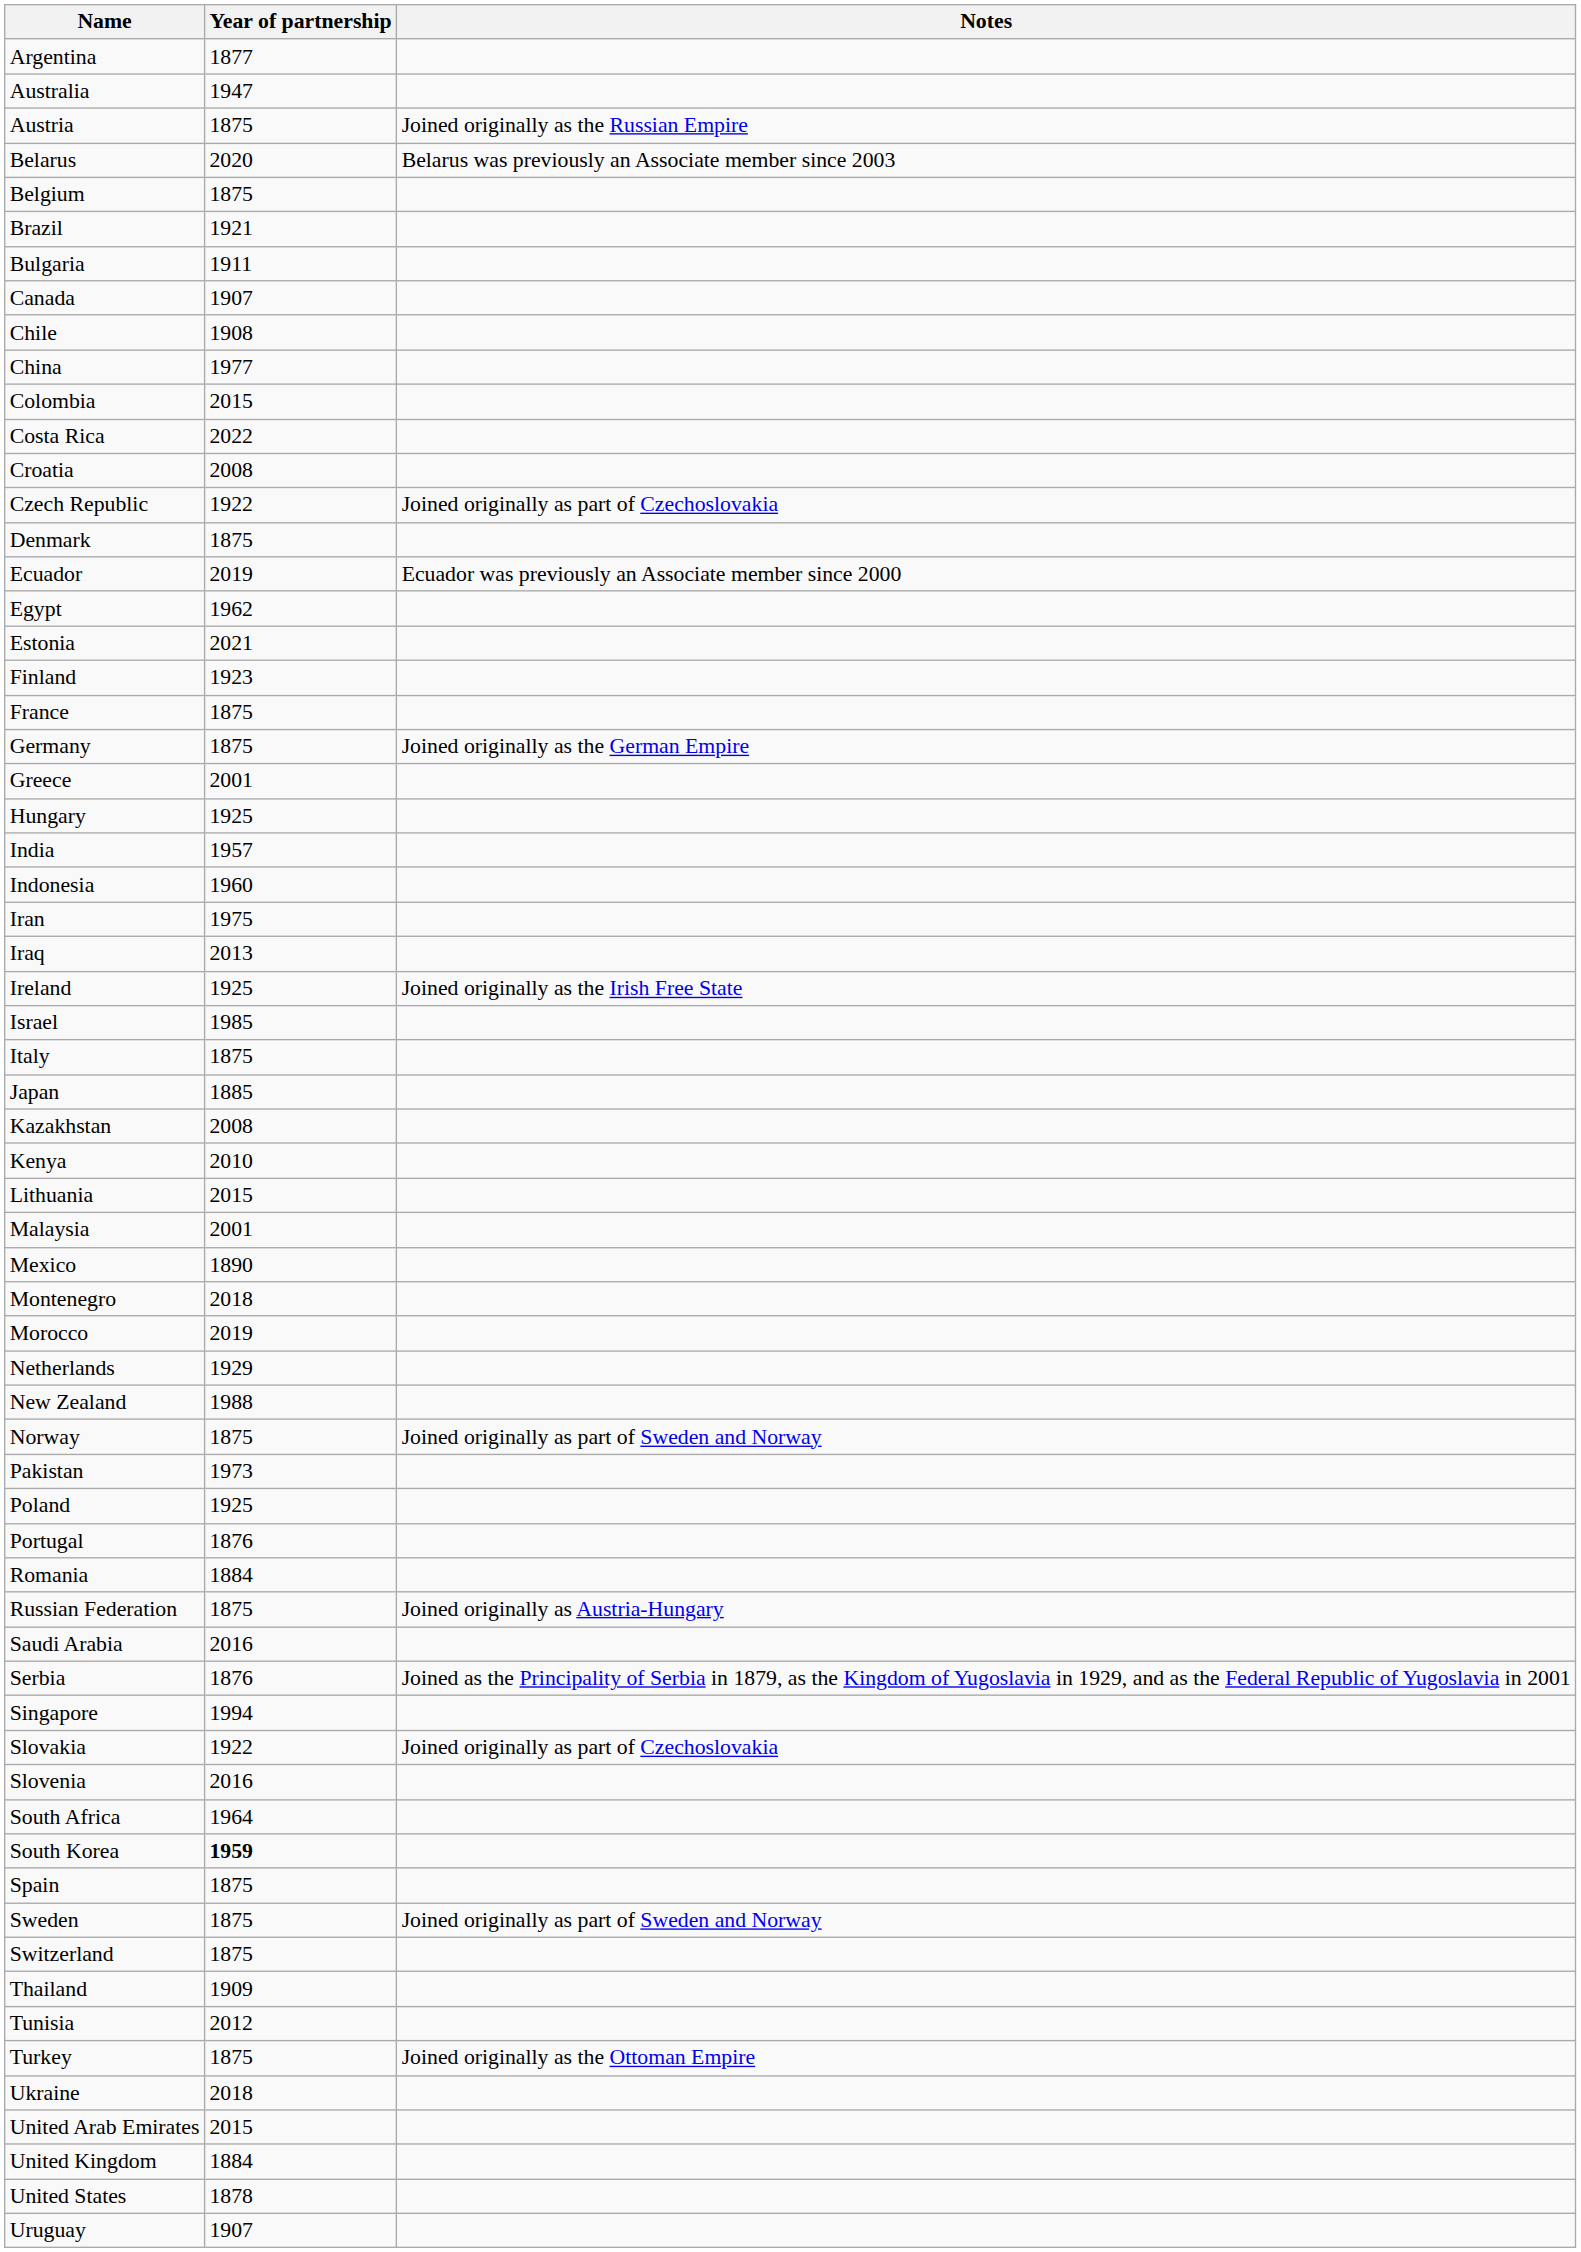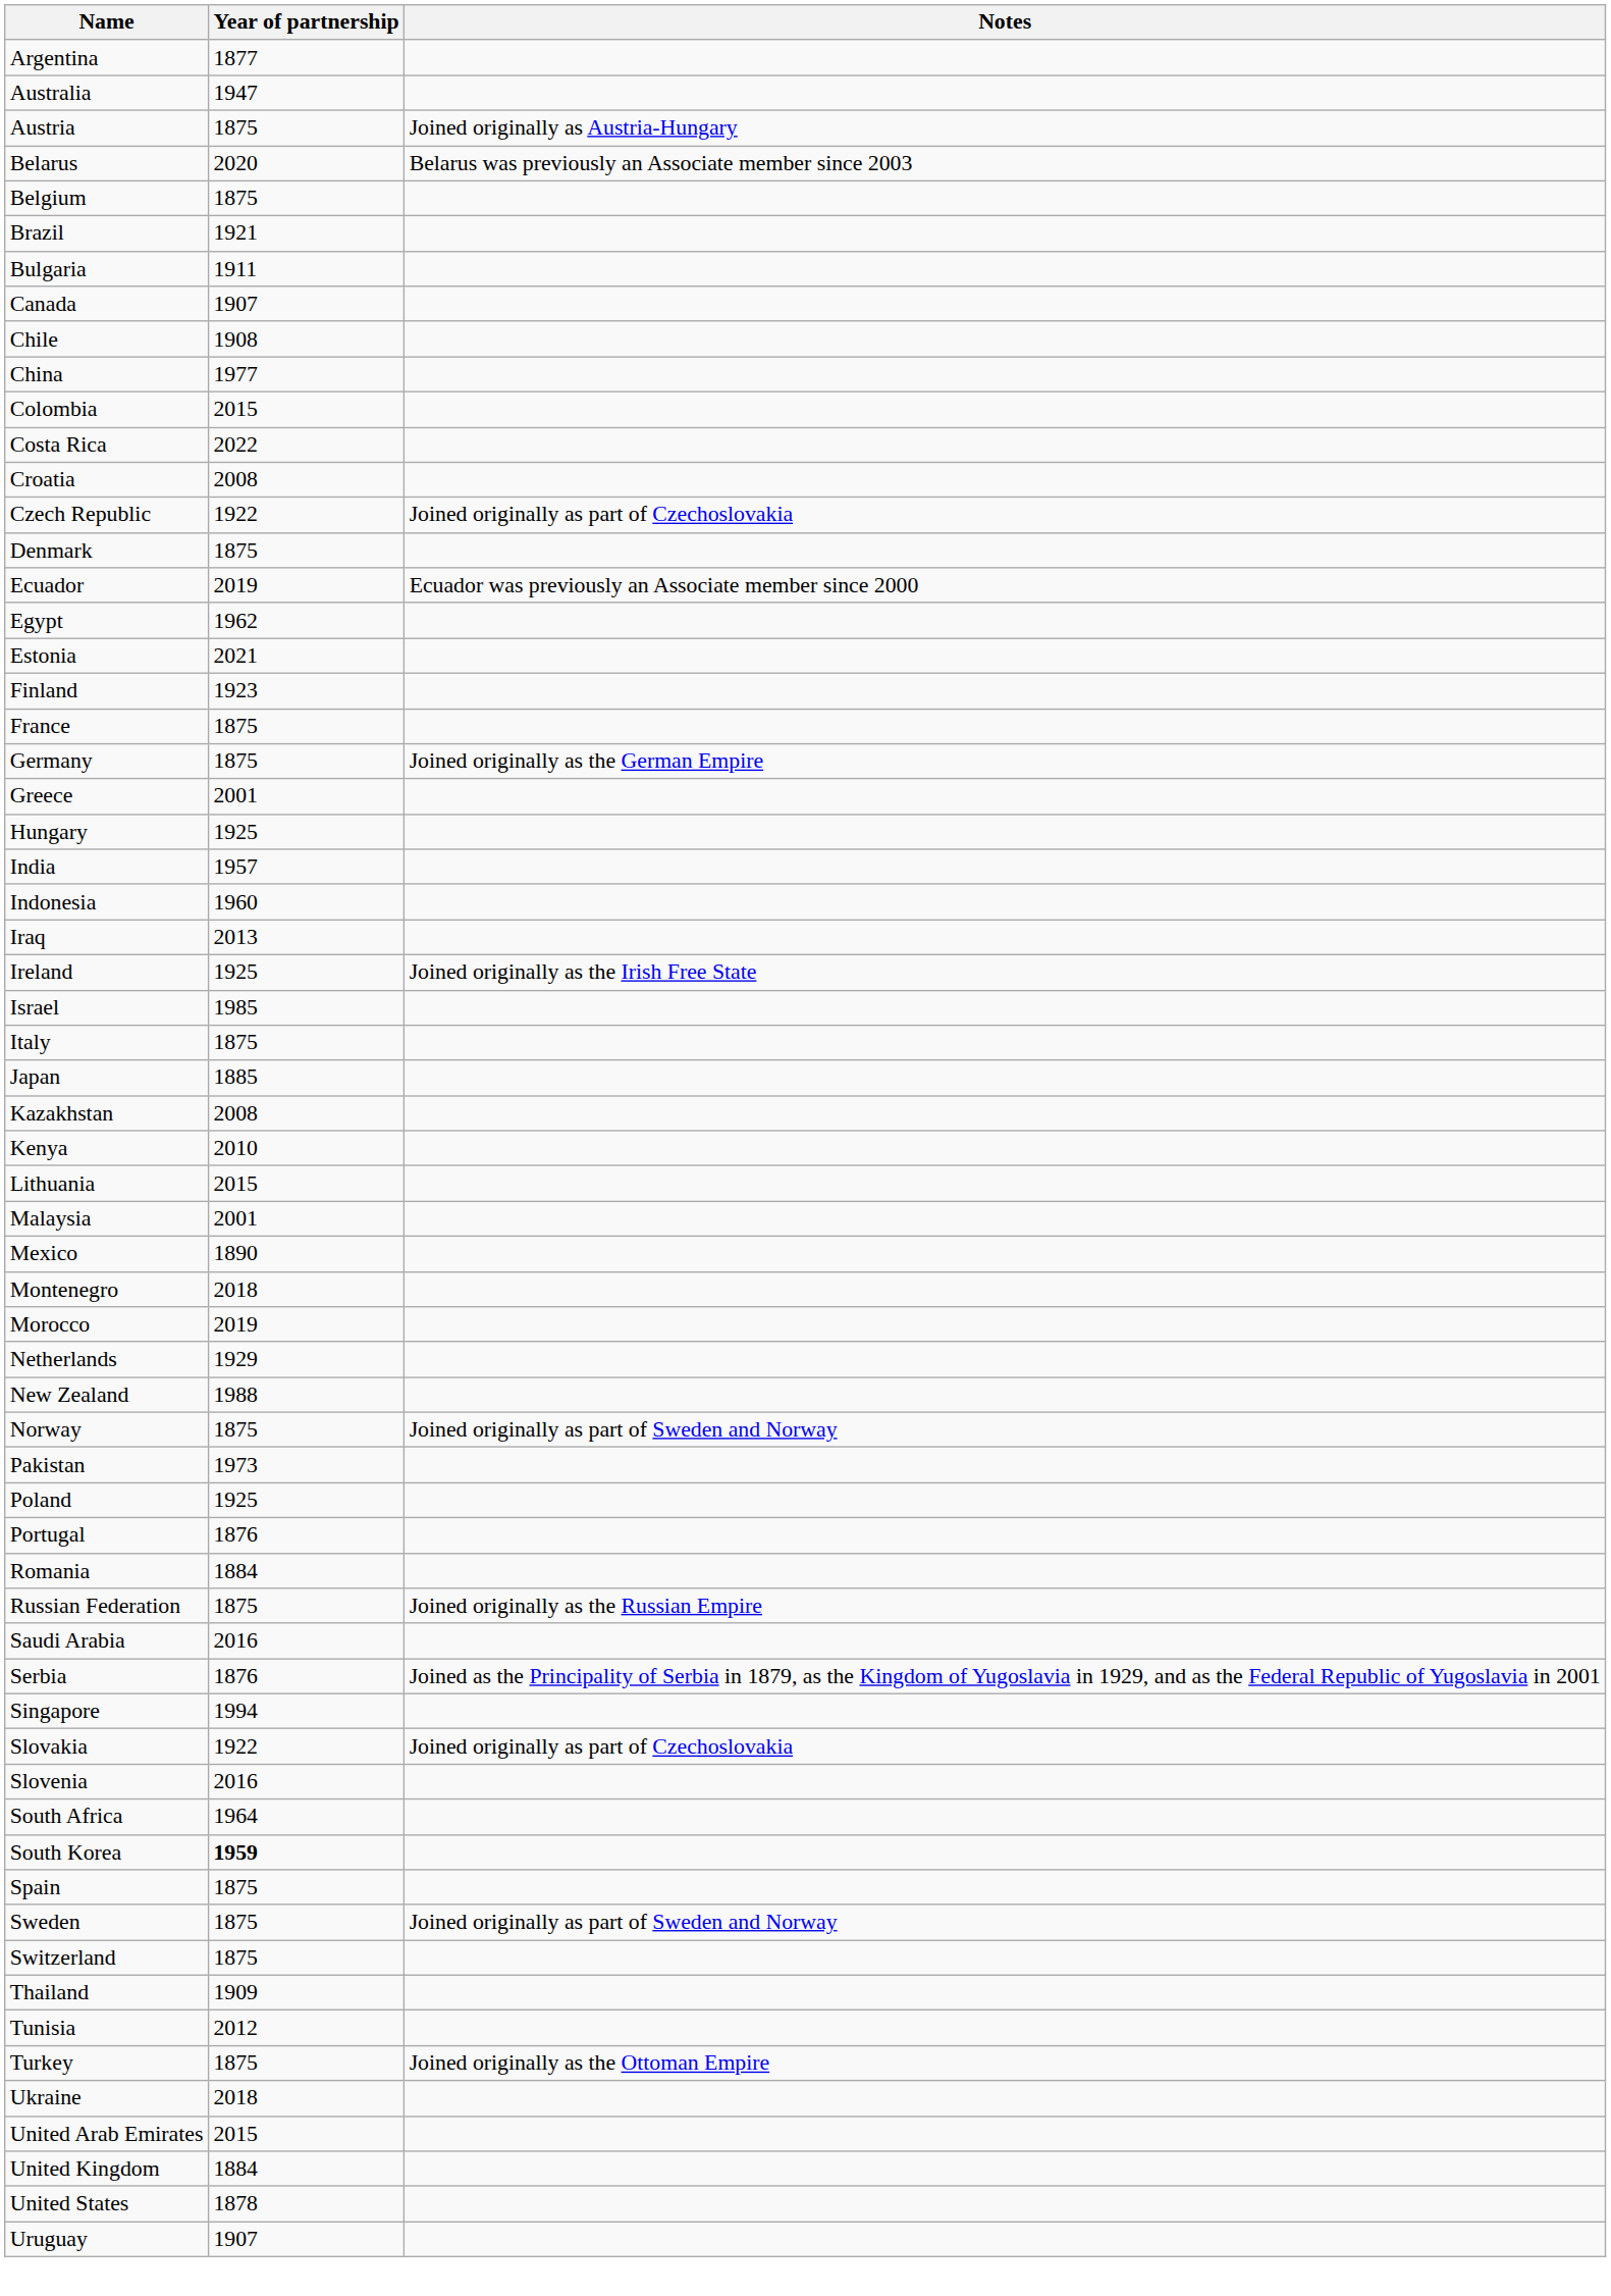Austria | Notes: Joined originally as the Russian Empire -> Joined originally as Austria-Hungary
- row: Iran | 1975
Russian Federation | Notes: Joined originally as Austria-Hungary -> Joined originally as the Russian Empire
